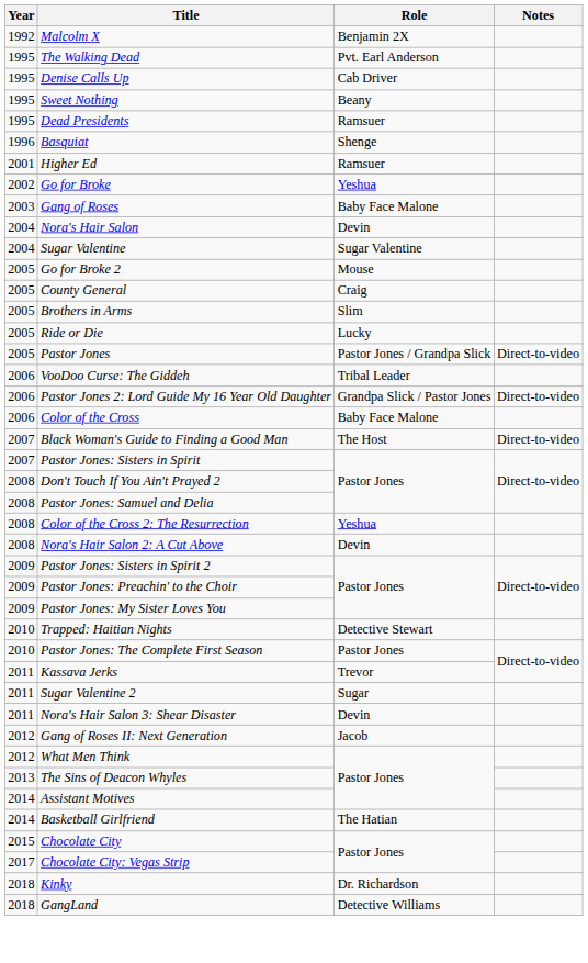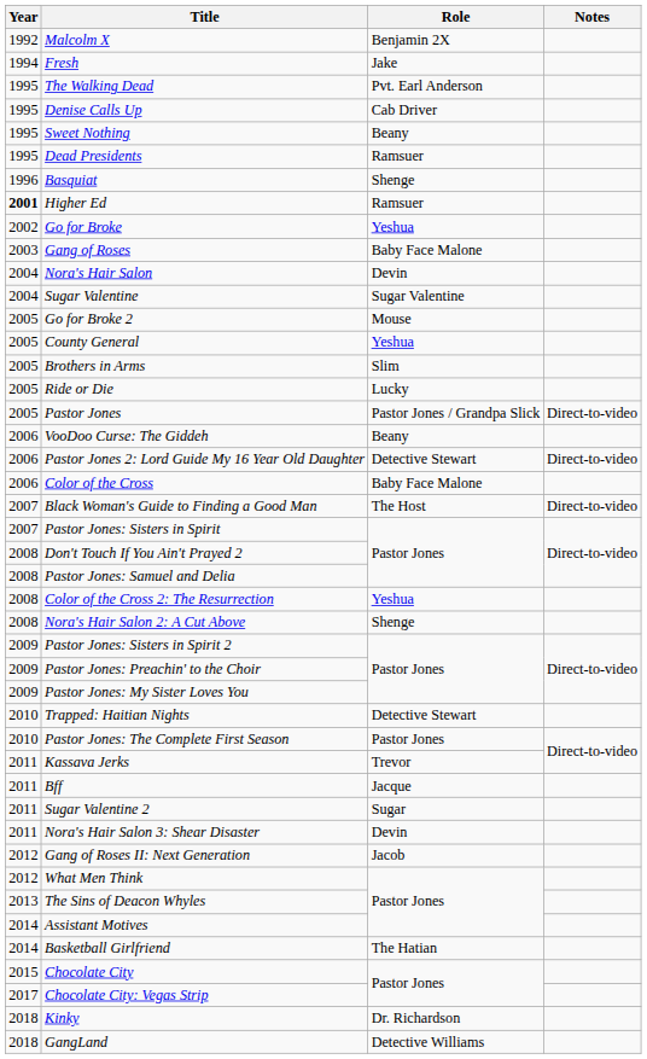+ row: 1994 | Fresh | Jake
Higher Ed | Year: normal -> bold
County General | Role: Craig -> Yeshua
VooDoo Curse: The Giddeh | Role: Tribal Leader -> Beany
Pastor Jones 2: Lord Guide My 16 Year Old Daughter | Role: Grandpa Slick / Pastor Jones -> Detective Stewart
Nora's Hair Salon 2: A Cut Above | Role: Devin -> Shenge
+ row: 2011 | Bff | Jacque
